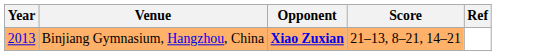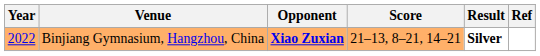+ column: Result | Silver
Binjiang Gymnasium, Hangzhou, China | Year: 2013 -> 2022
